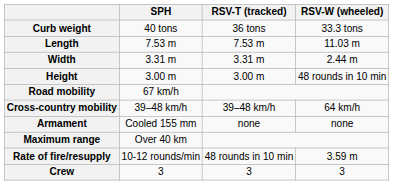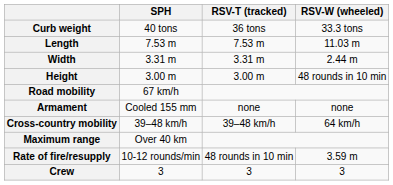rows swapped: Cross-country mobility <-> Armament
